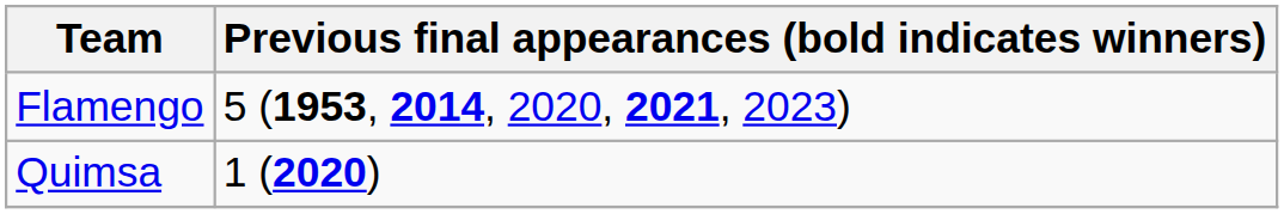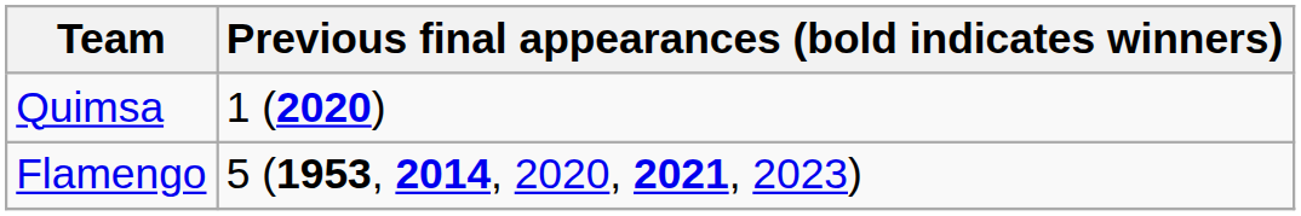rows swapped: Flamengo <-> Quimsa
